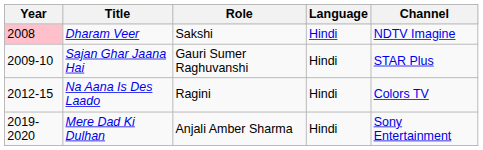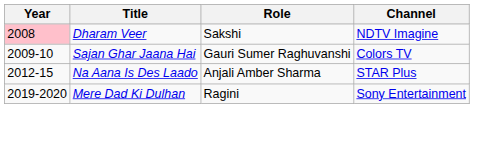- column: Language | Hindi | Hindi | Hindi | Hindi
Sajan Ghar Jaana Hai | Channel: STAR Plus -> Colors TV
Na Aana Is Des Laado | Role: Ragini -> Anjali Amber Sharma
Na Aana Is Des Laado | Channel: Colors TV -> STAR Plus
Mere Dad Ki Dulhan | Role: Anjali Amber Sharma -> Ragini
